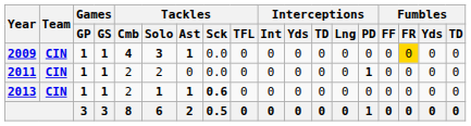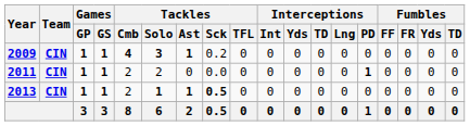2009 | Tackles / Sck: 0.0 -> 0.2
2009 | Fumbles / FR: gold background -> no background
2013 | Tackles / Sck: 0.6 -> 0.5
